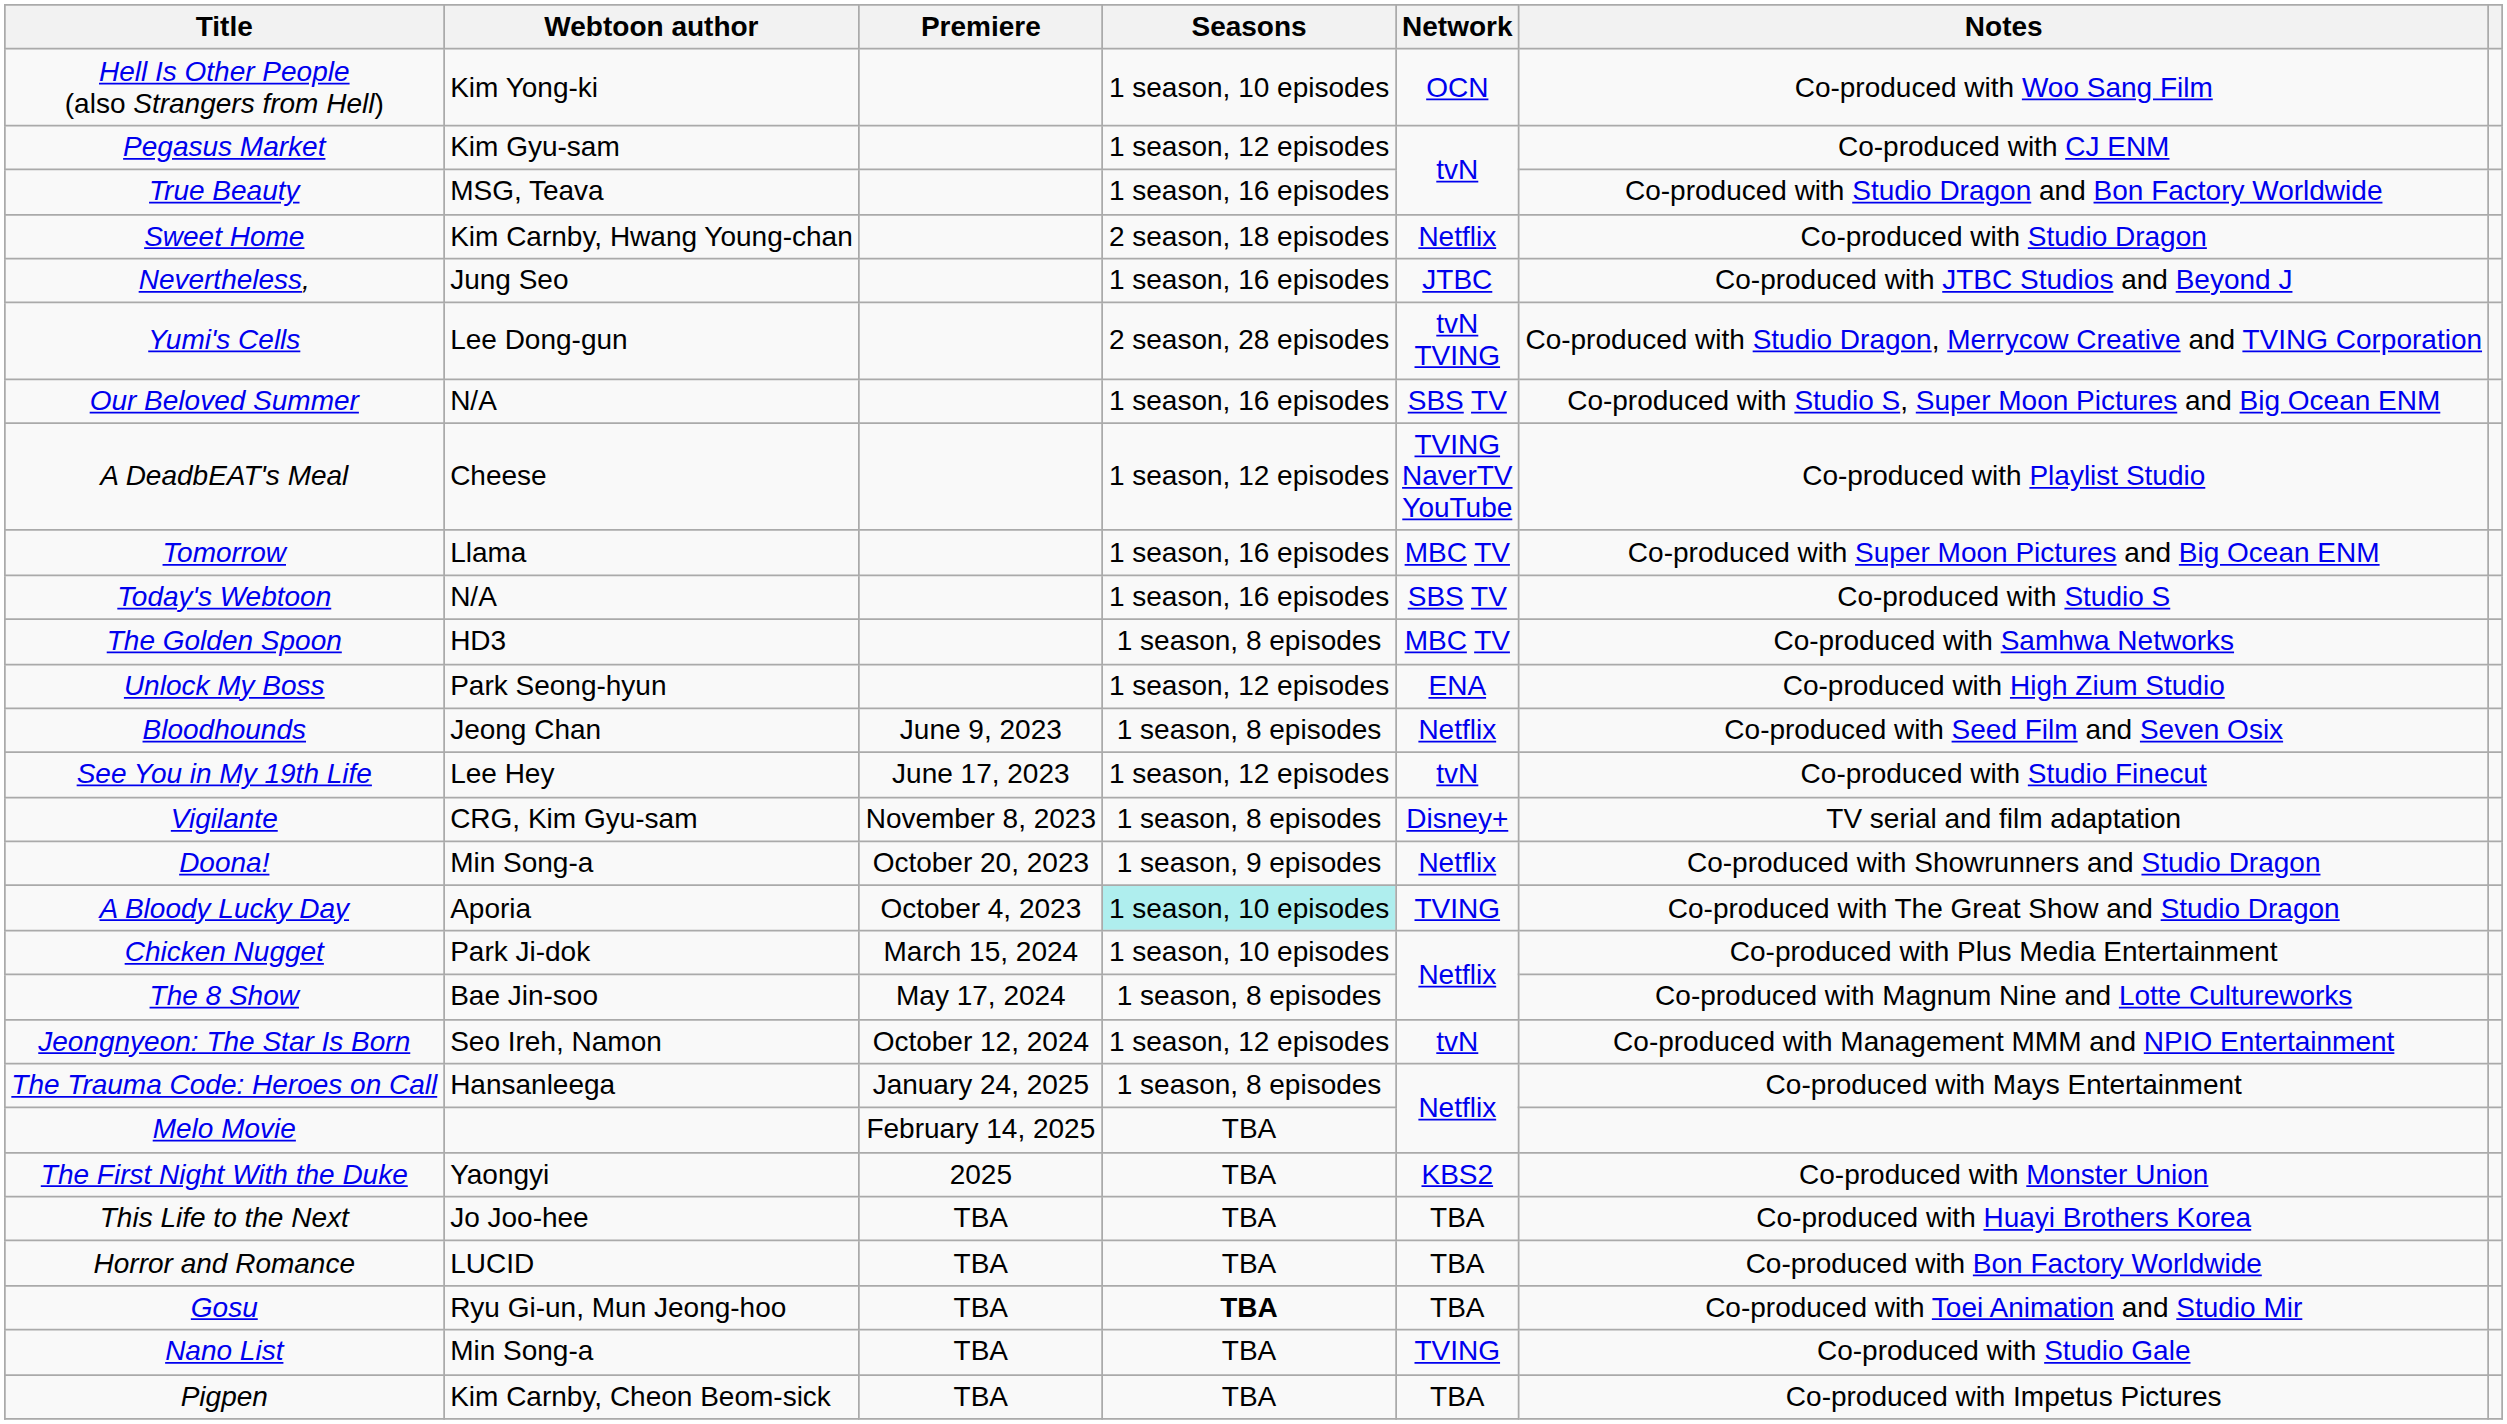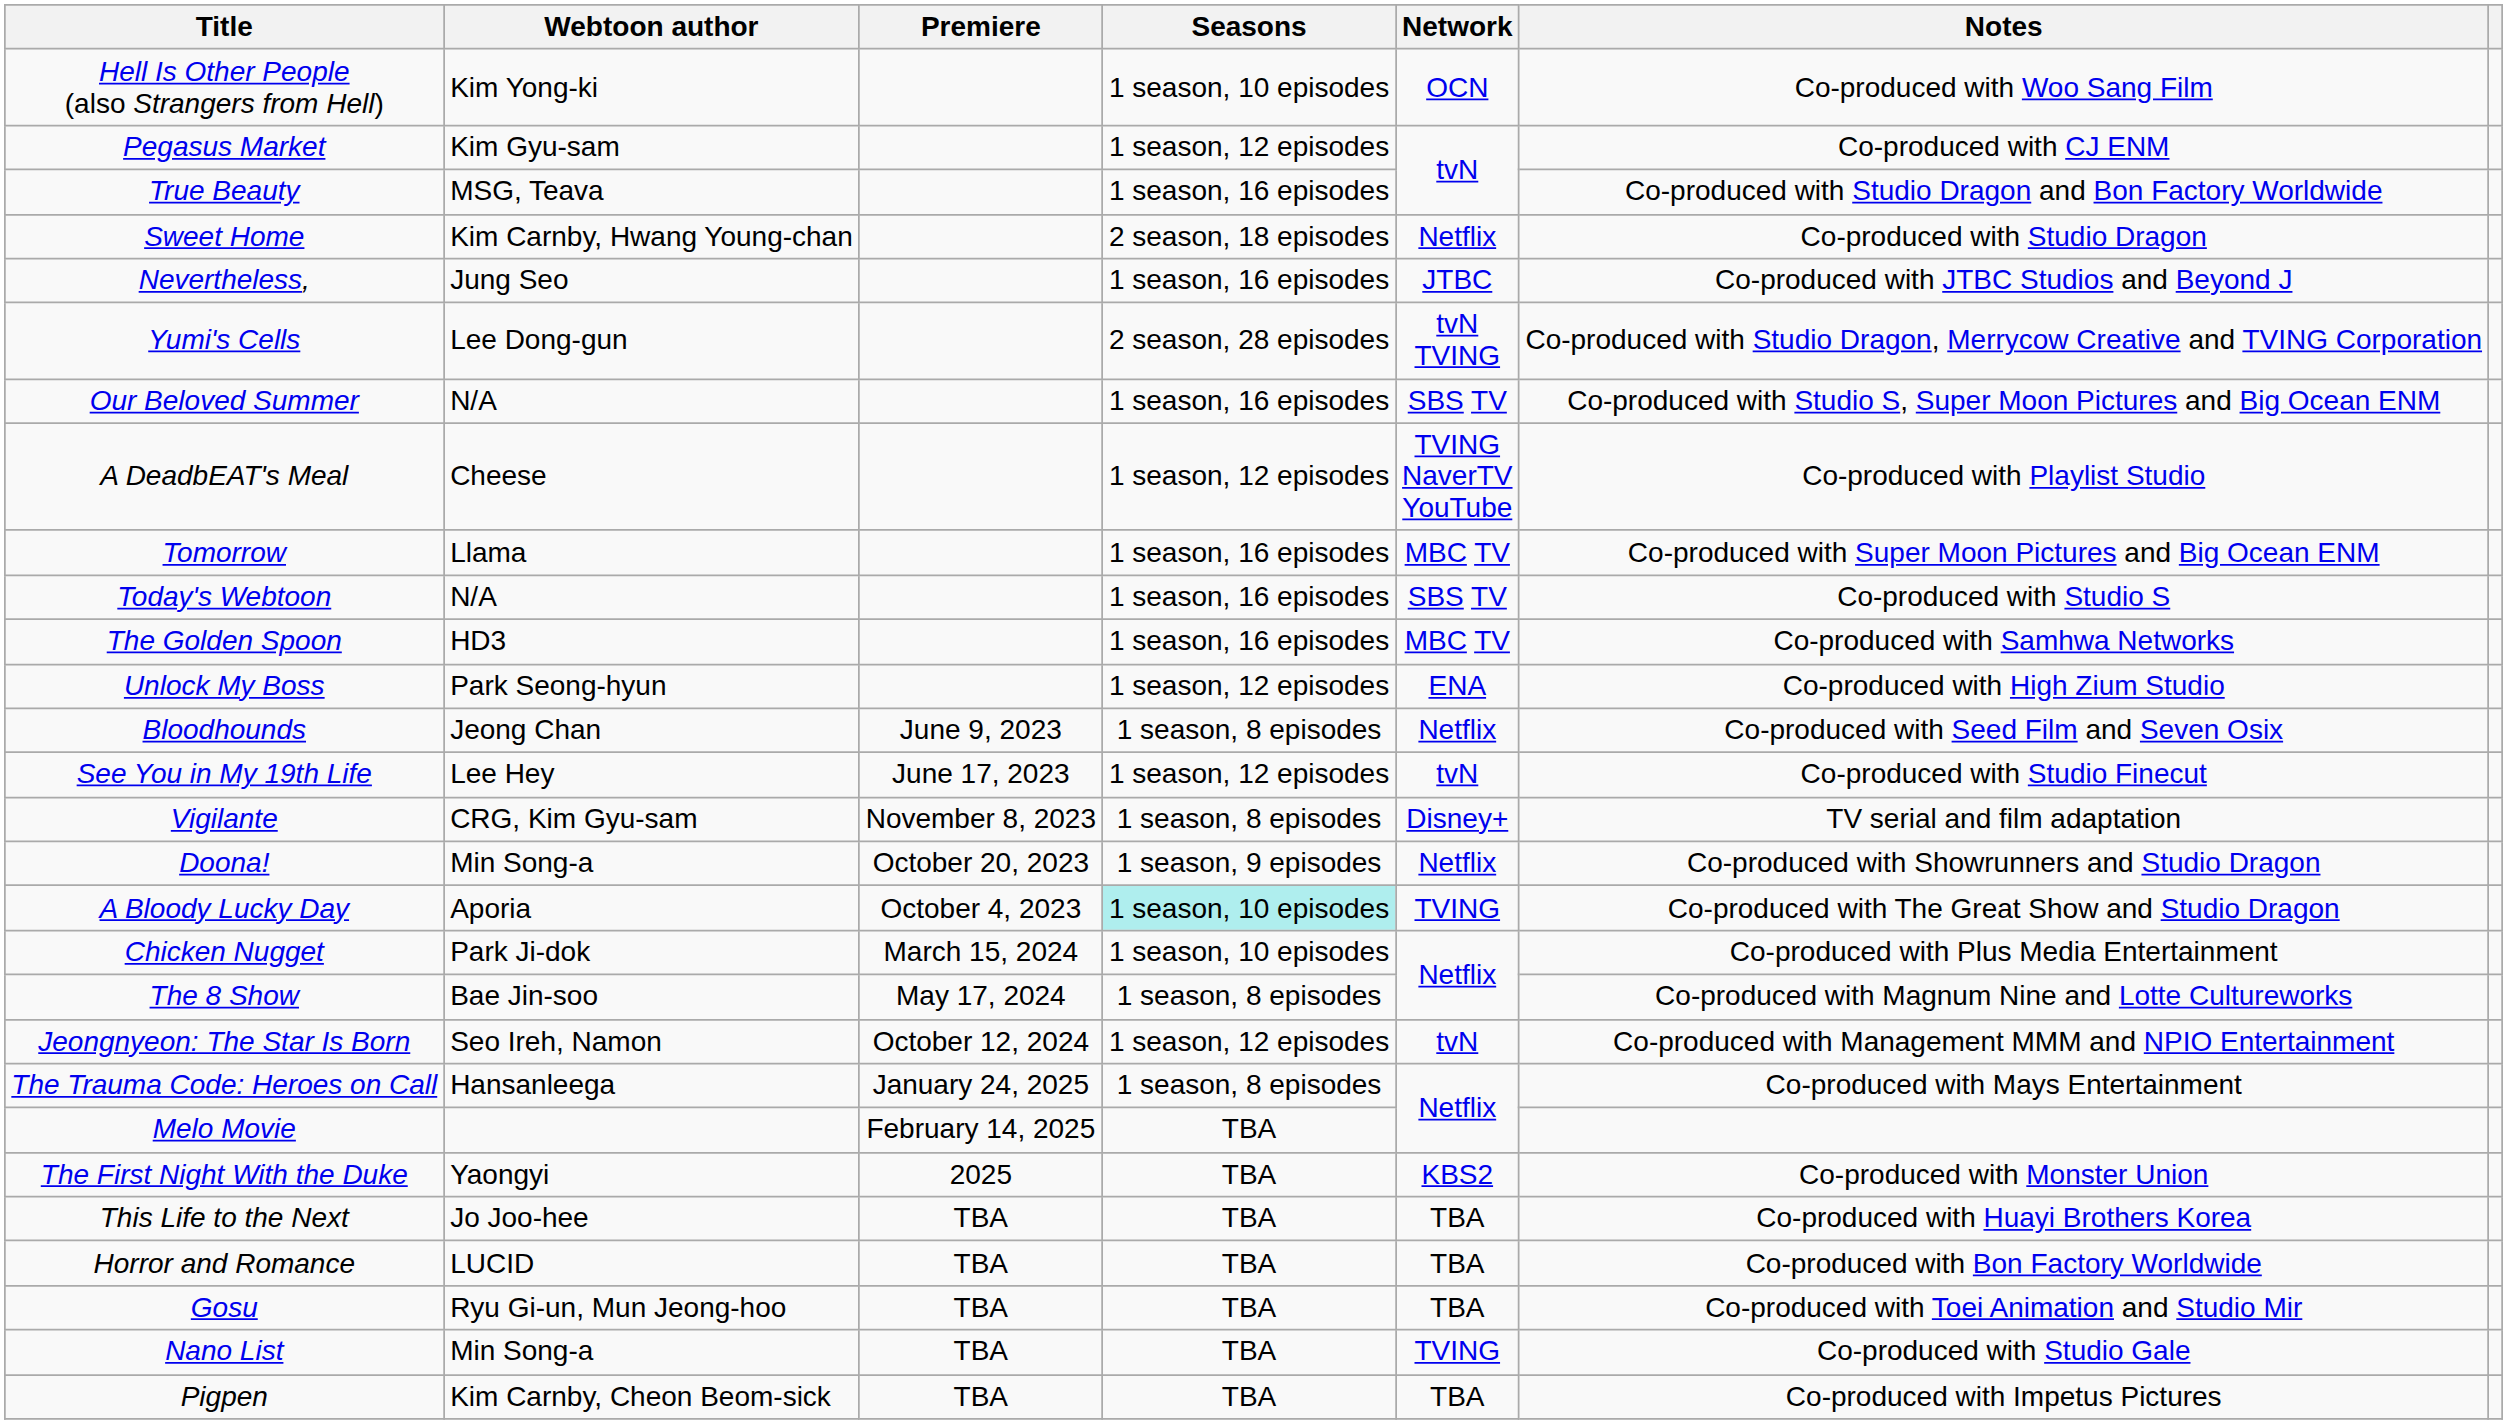The Golden Spoon | Seasons: 1 season, 8 episodes -> 1 season, 16 episodes
Gosu | Seasons: bold -> normal
